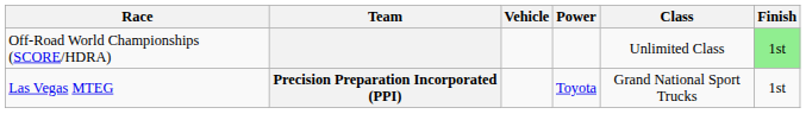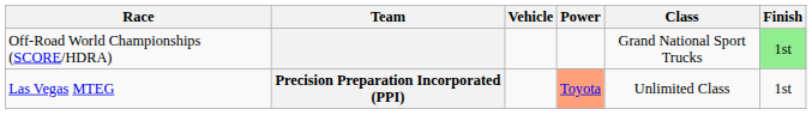Off-Road World Championships (SCORE/HDRA) | Class: Unlimited Class -> Grand National Sport Trucks
Las Vegas MTEG | Power: no background -> lightsalmon background
Las Vegas MTEG | Class: Grand National Sport Trucks -> Unlimited Class
